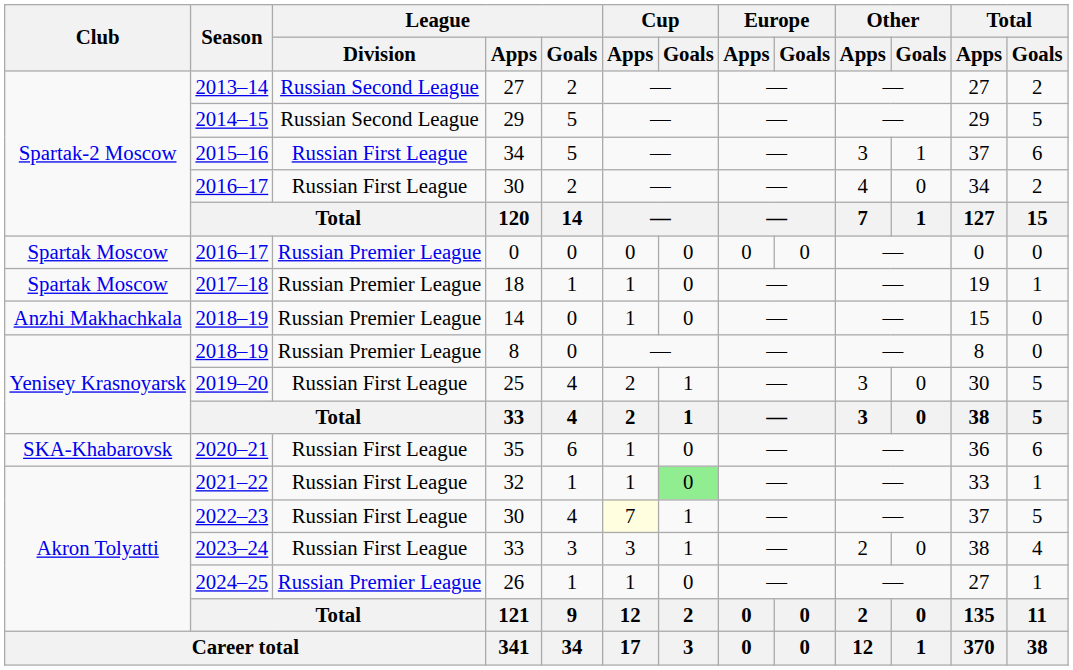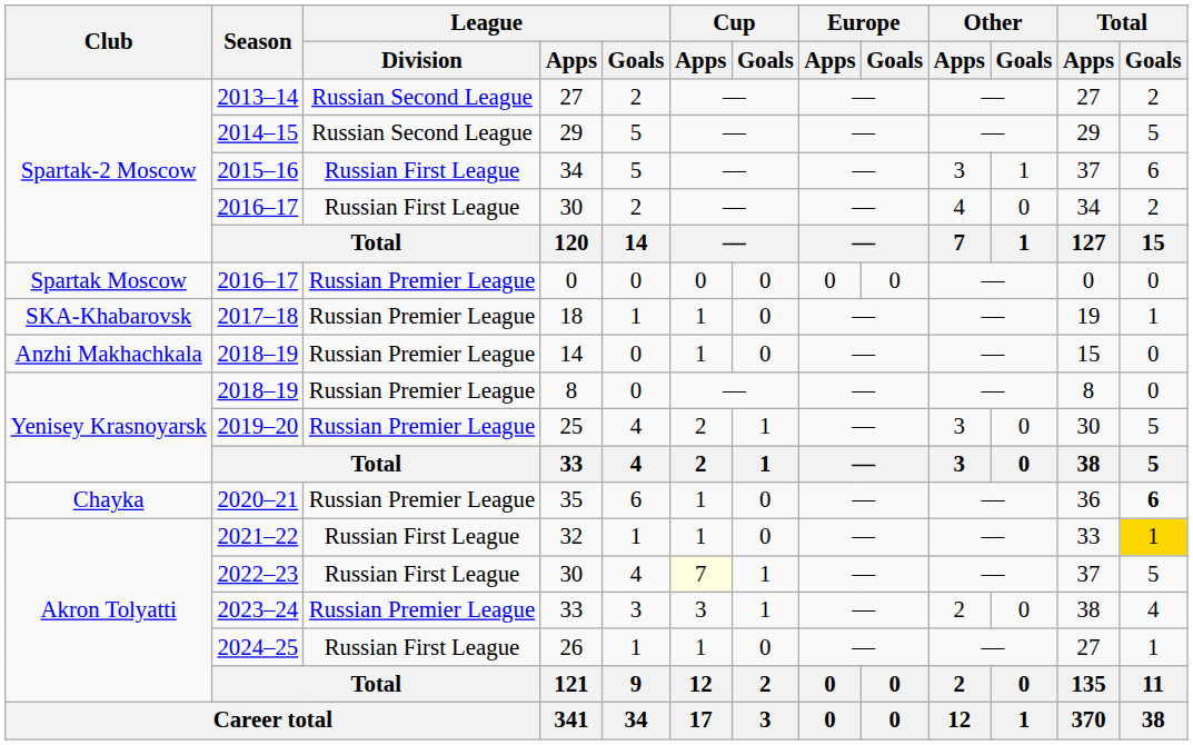18 | Club: Spartak Moscow -> SKA-Khabarovsk
25 | League / Division: Russian First League -> Russian Premier League
35 | Club: SKA-Khabarovsk -> Chayka
35 | League / Division: Russian First League -> Russian Premier League
35 | Total / Goals: normal -> bold
32 | Cup / Goals: lightgreen background -> no background
32 | Total / Goals: no background -> gold background
2023–24 / 33 | League / Division: Russian First League -> Russian Premier League
26 | League / Division: Russian Premier League -> Russian First League
